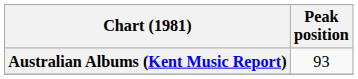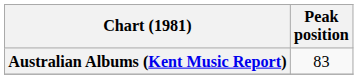Australian Albums (Kent Music Report) | Peak position: 93 -> 83
